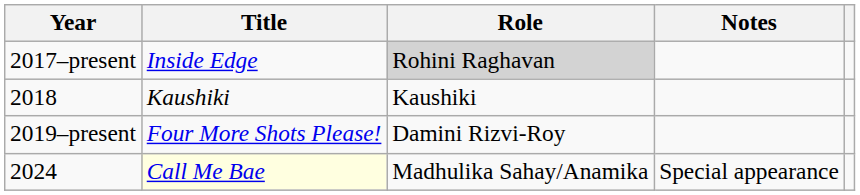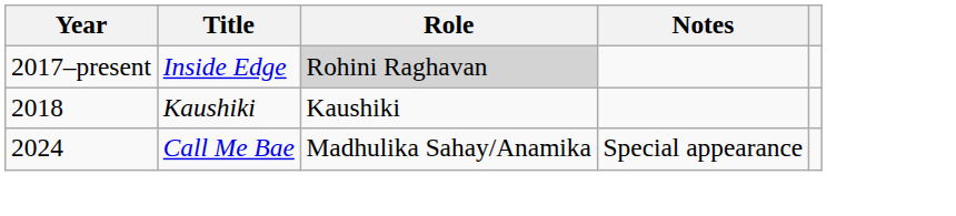- row: 2019–present | Four More Shots Please! | Damini Rizvi-Roy
2024 | Title: lightyellow background -> no background
